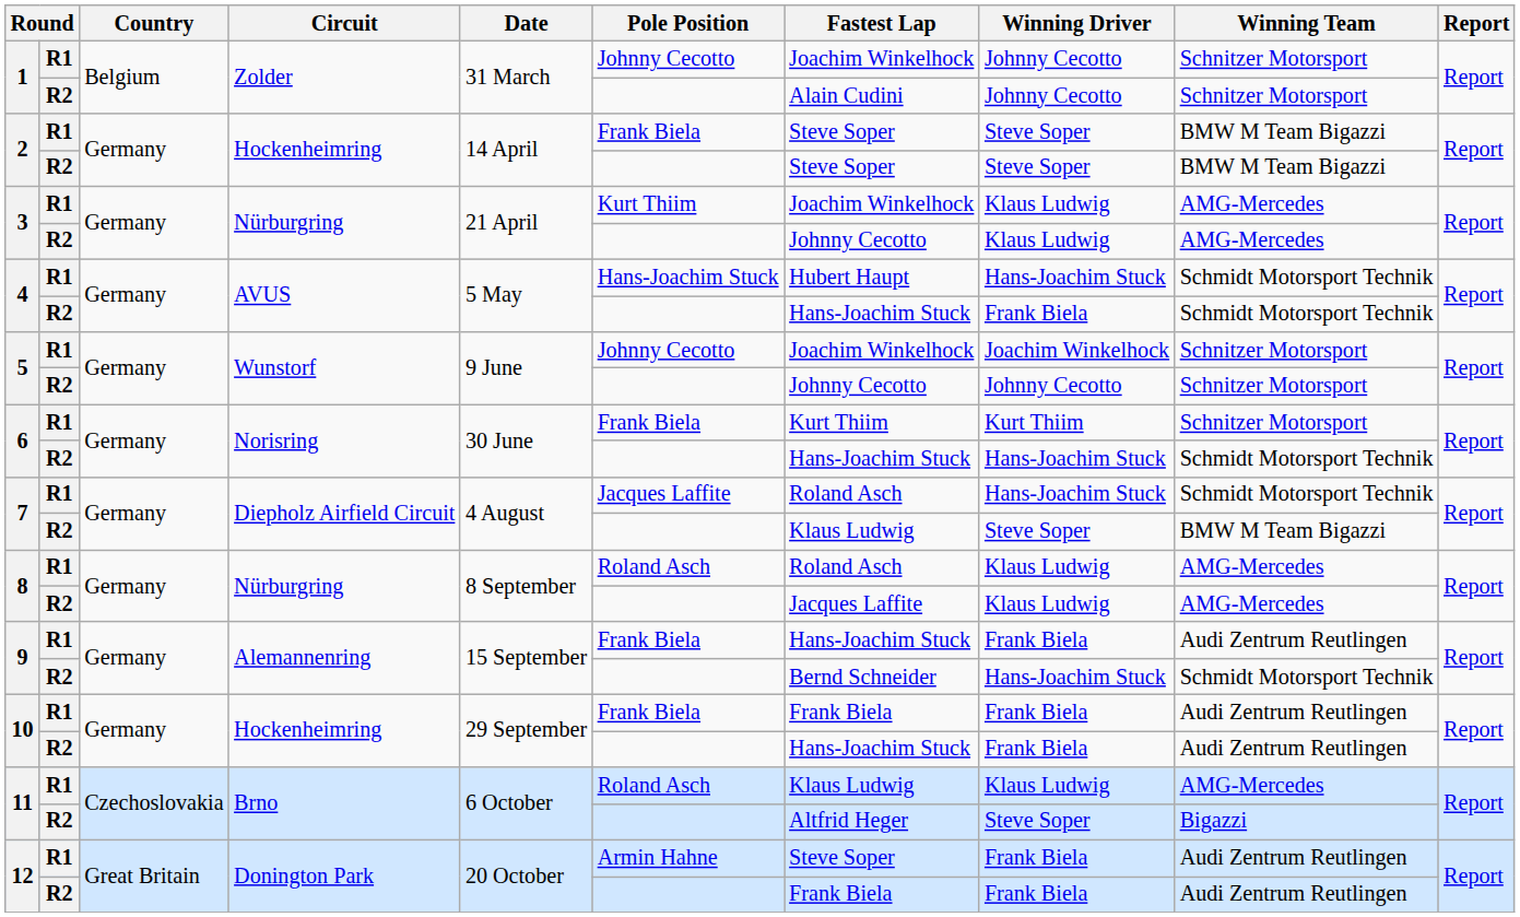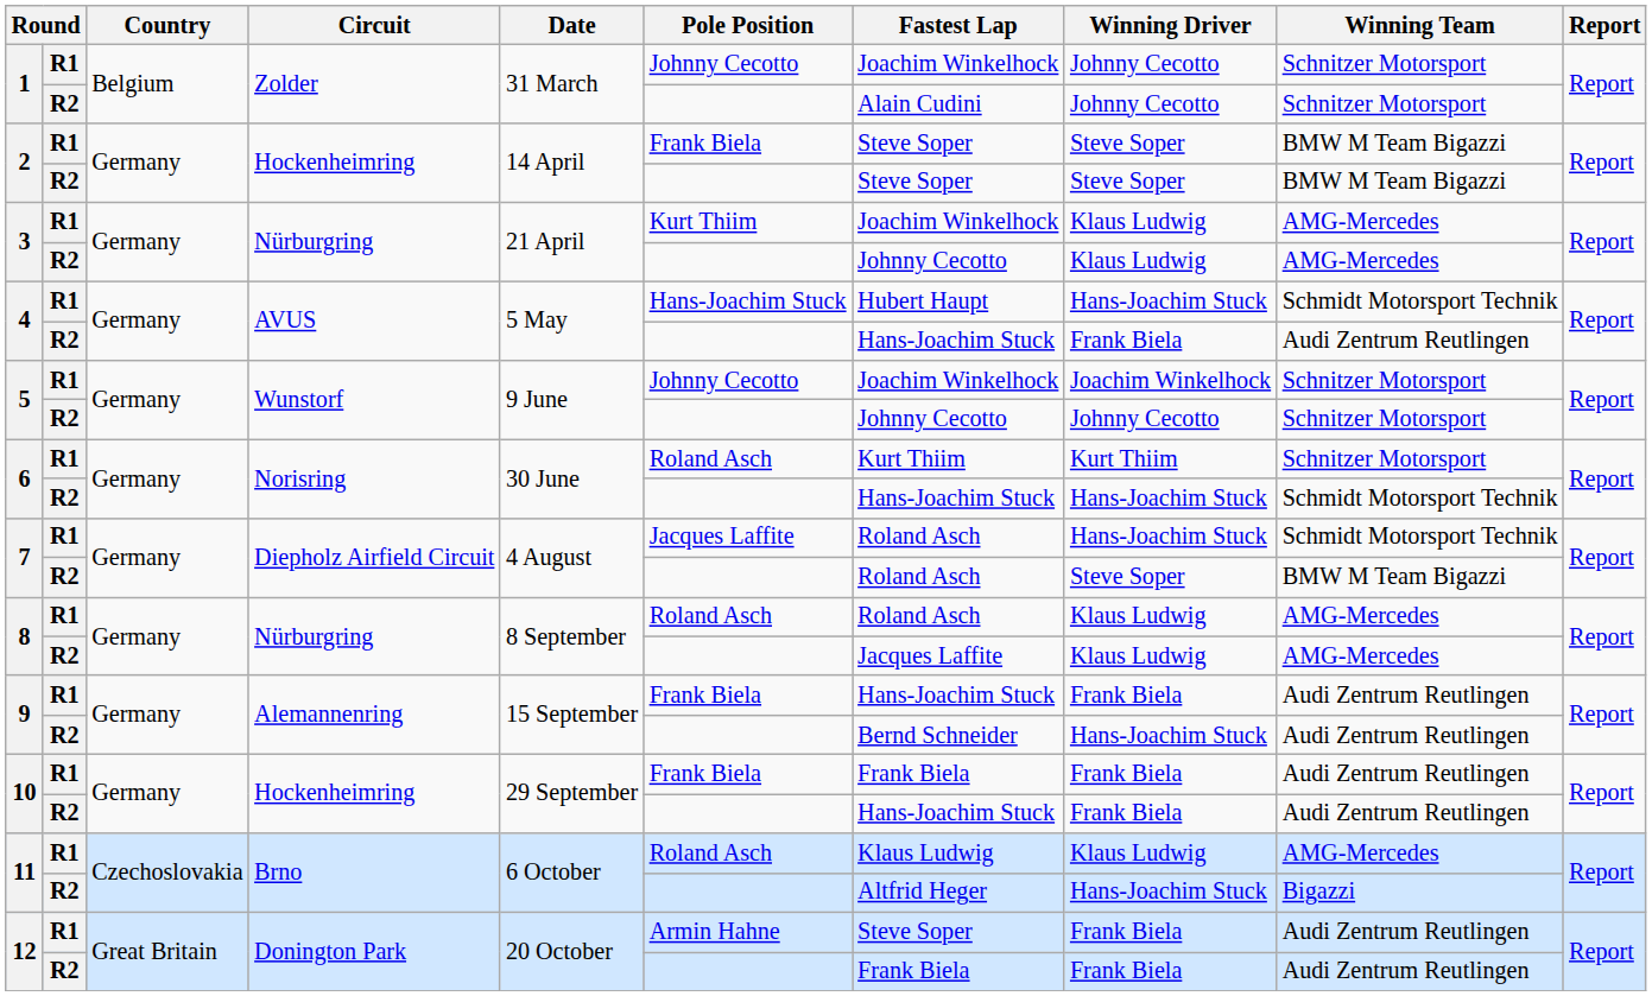4 / R2 | Winning Team: Schmidt Motorsport Technik -> Audi Zentrum Reutlingen
6 / R1 | Pole Position: Frank Biela -> Roland Asch
7 / R2 | Fastest Lap: Klaus Ludwig -> Roland Asch
9 / R2 | Winning Team: Schmidt Motorsport Technik -> Audi Zentrum Reutlingen
11 / R2 | Winning Driver: Steve Soper -> Hans-Joachim Stuck
